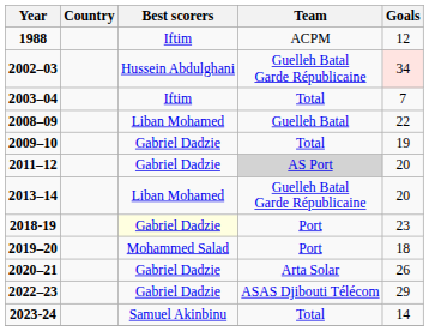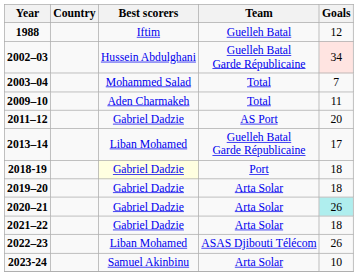1988 | Team: ACPM -> Guelleh Batal
2003–04 | Best scorers: Iftim -> Mohammed Salad
- row: 2008–09 | Liban Mohamed | Guelleh Batal | 22
2009–10 | Best scorers: Gabriel Dadzie -> Aden Charmakeh
2009–10 | Goals: 19 -> 11
2011–12 | Team: lightgrey background -> no background
2013–14 | Goals: 20 -> 17
2018-19 | Goals: 23 -> 18
2019–20 | Best scorers: Mohammed Salad -> Gabriel Dadzie
2019–20 | Team: Port -> Arta Solar
2020–21 | Goals: no background -> paleturquoise background
+ row: 2021–22 | Gabriel Dadzie | Arta Solar | 18
2022–23 | Best scorers: Gabriel Dadzie -> Liban Mohamed
2022–23 | Goals: 29 -> 26
2023-24 | Team: Total -> Arta Solar
2023-24 | Goals: 14 -> 10
